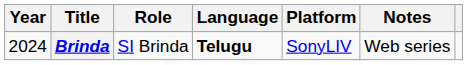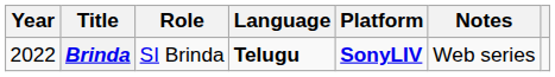Brinda | Year: 2024 -> 2022
Brinda | Platform: normal -> bold
